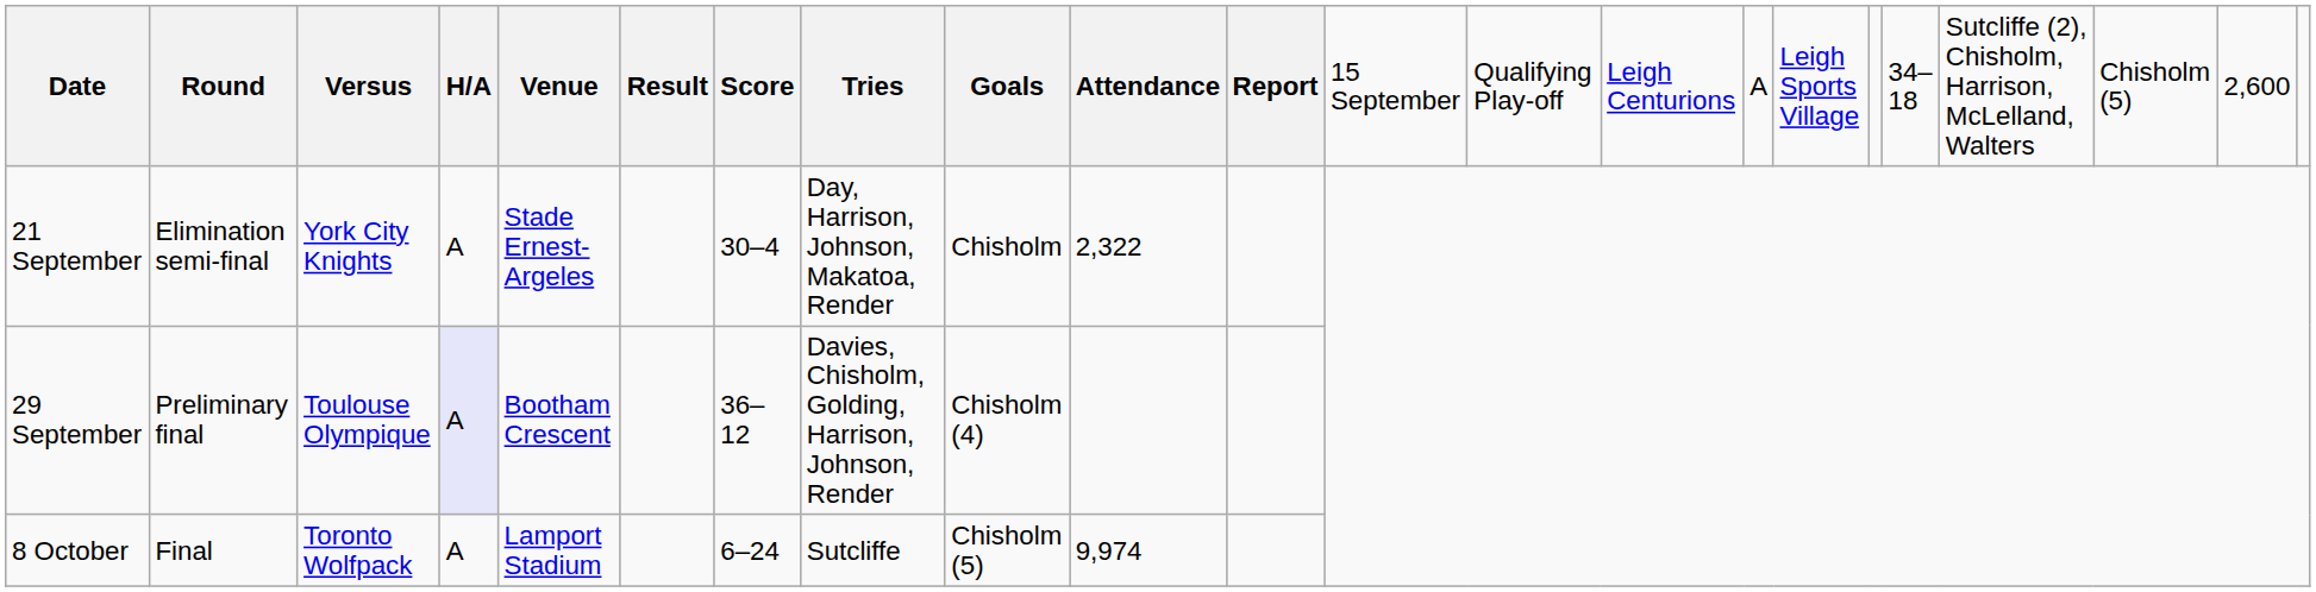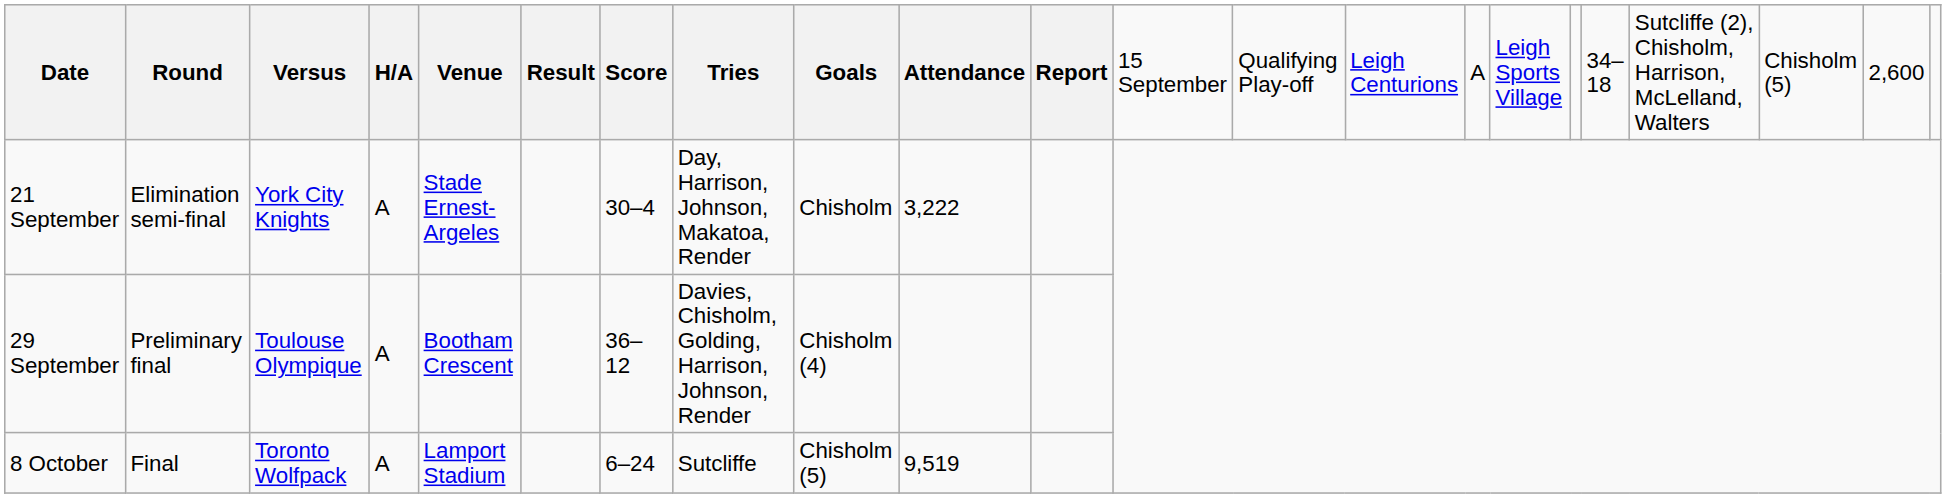21 September | column 10: 2,322 -> 3,222
29 September | column 4: lavender background -> no background
8 October | column 10: 9,974 -> 9,519
